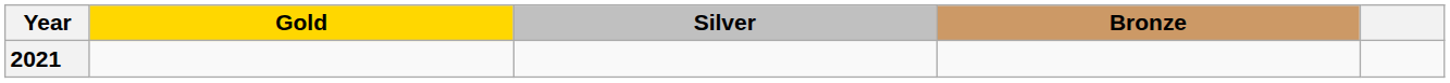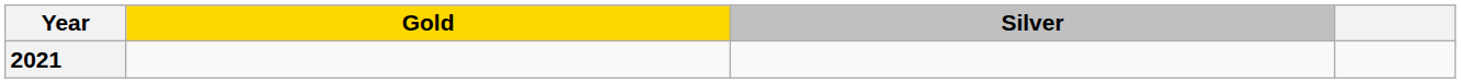- column: Bronze
